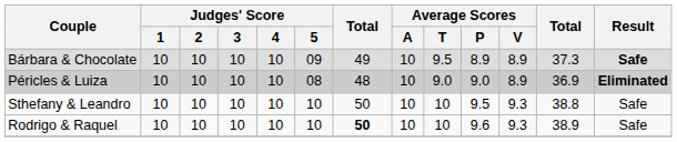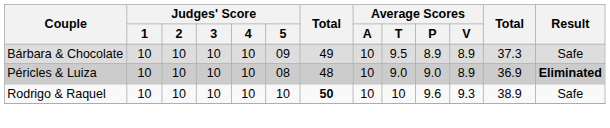Bárbara & Chocolate | Result: bold -> normal
- row: Sthefany & Leandro | 10 | 10 | 10 | 10 | 10 | 50 | 10 | 10 | 9.5 | 9.3 | 38.8 | Safe
